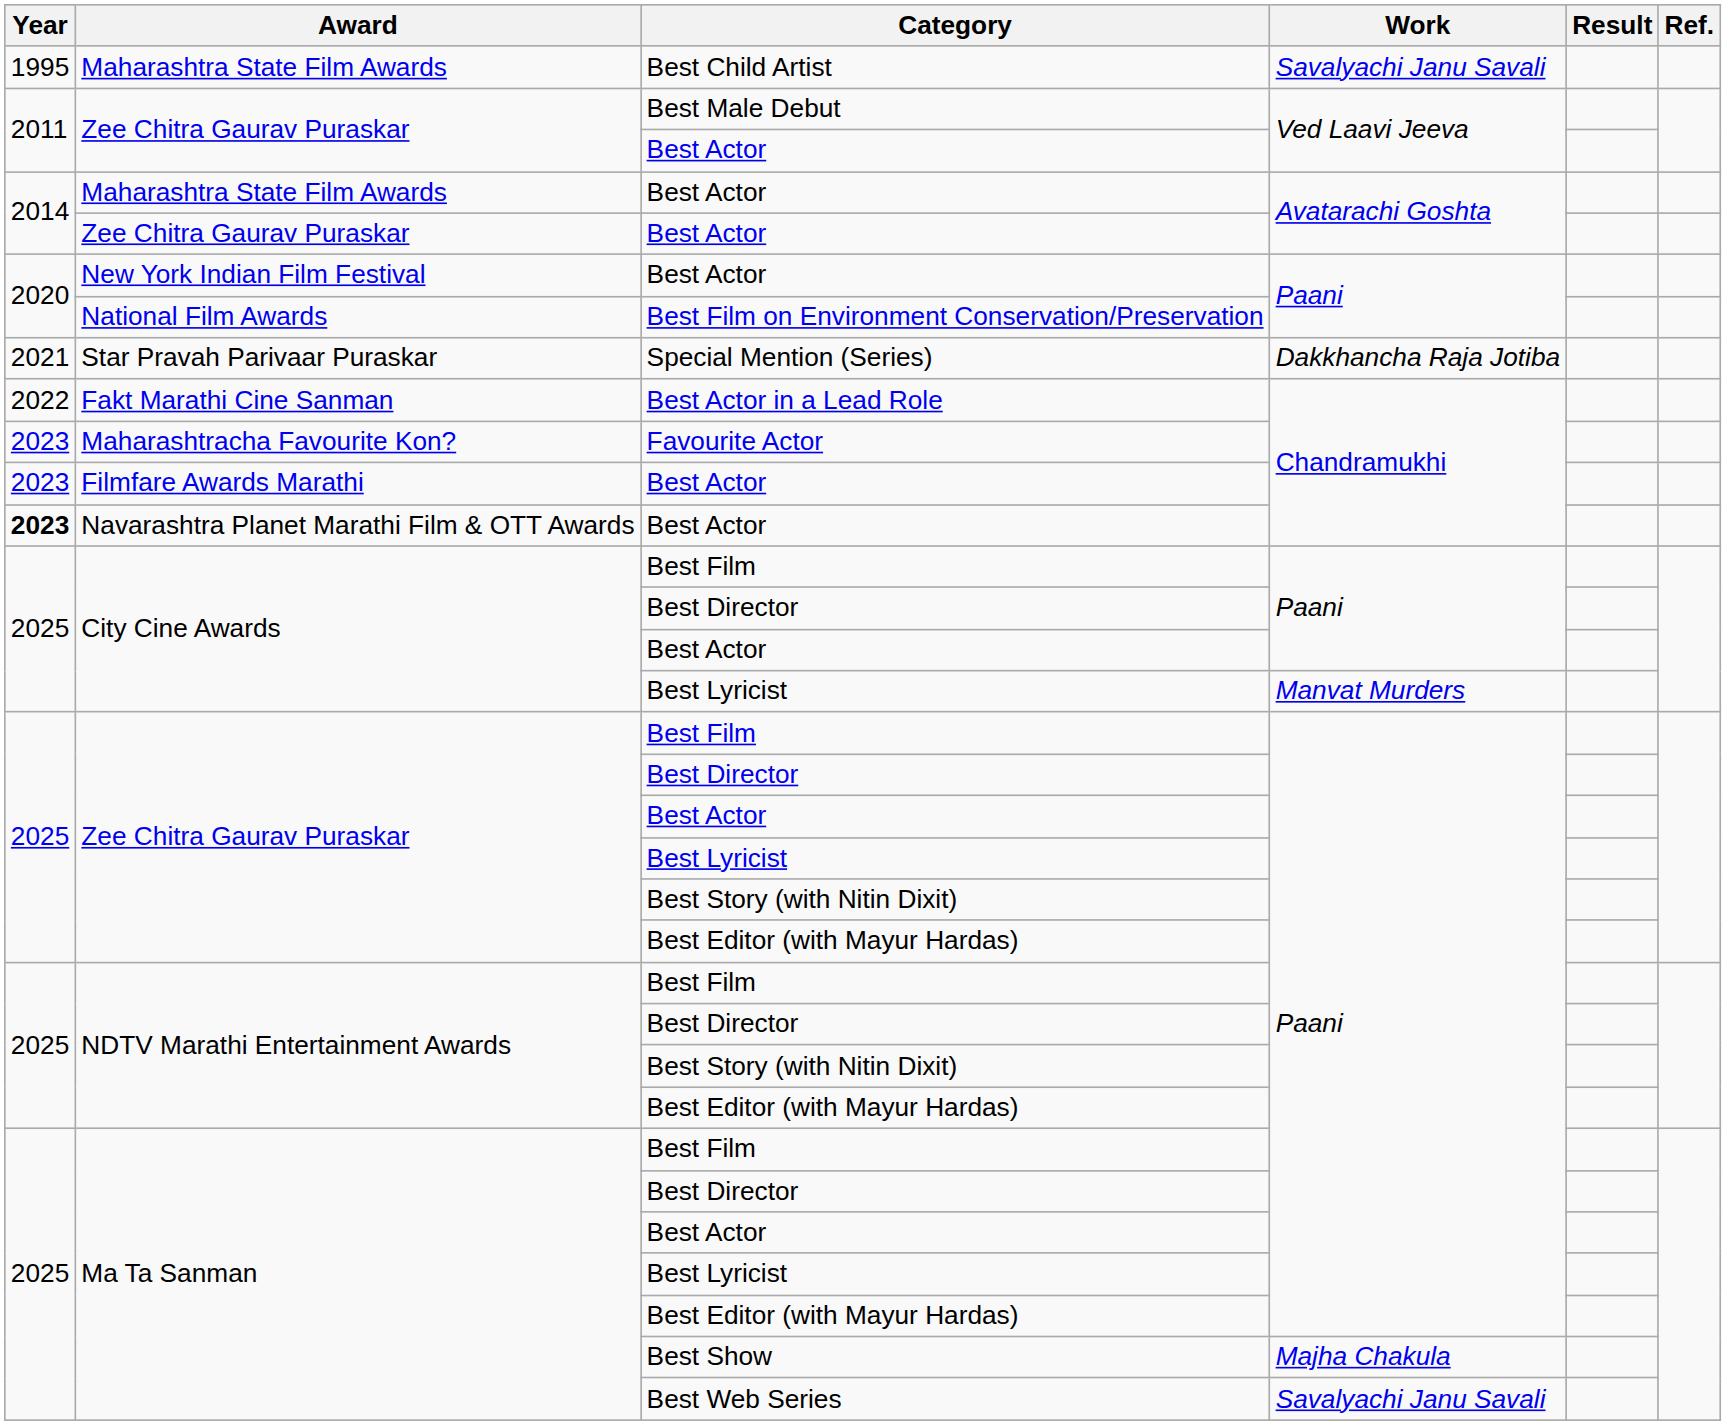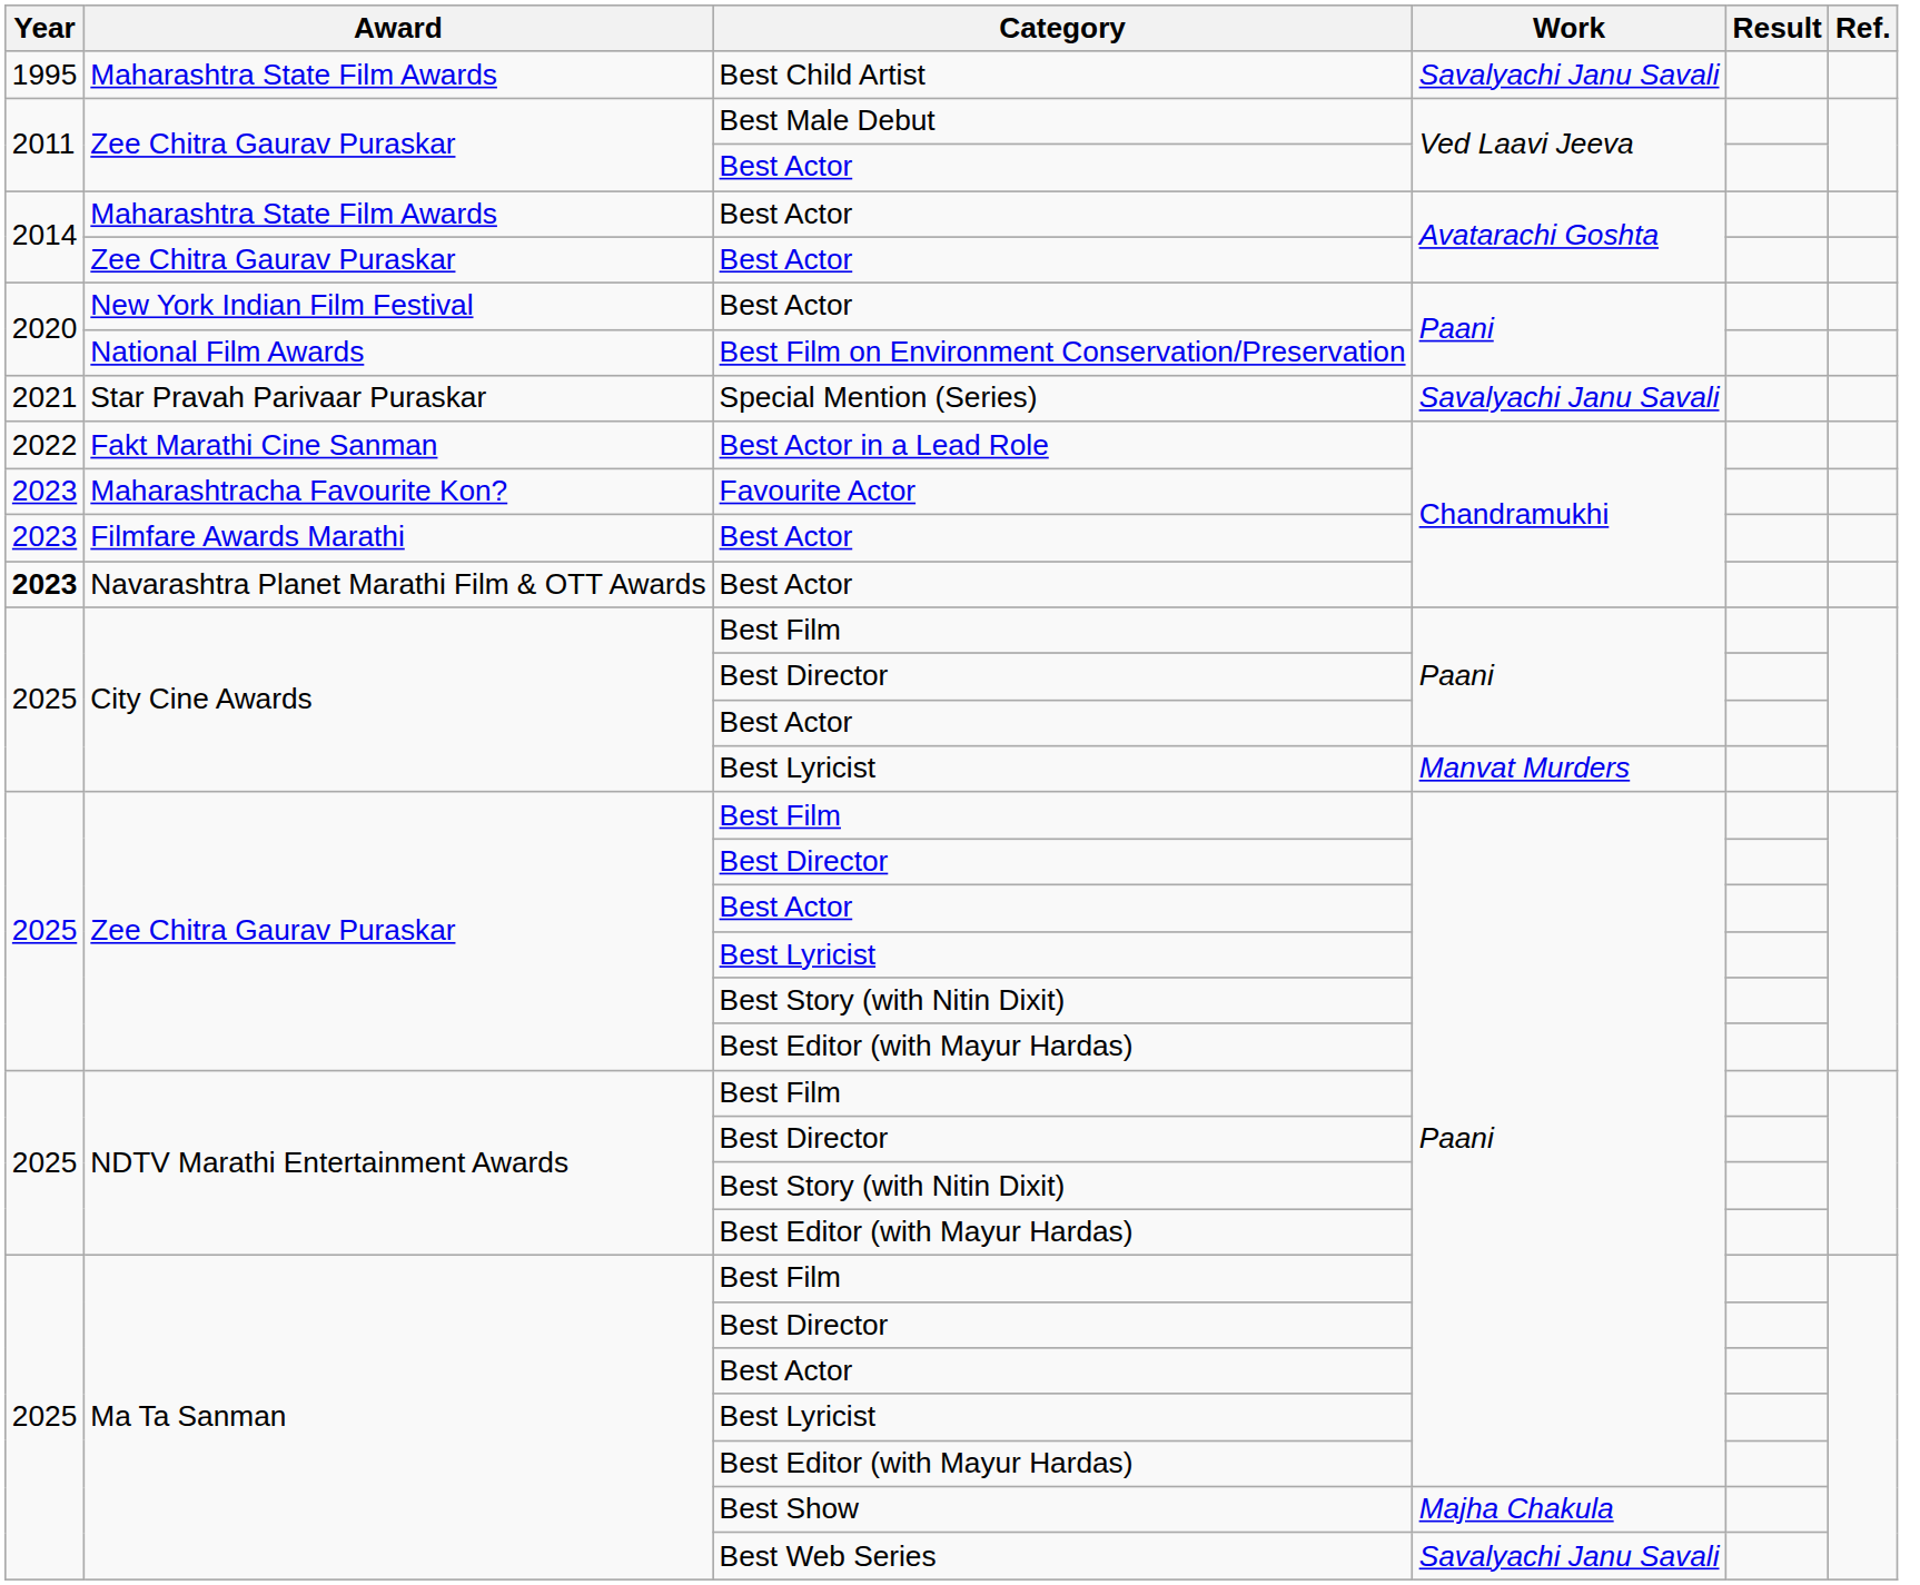Special Mention (Series) | Work: Dakkhancha Raja Jotiba -> Savalyachi Janu Savali
